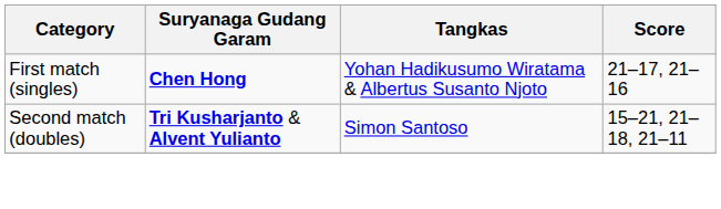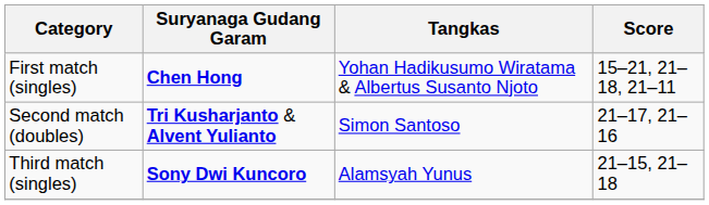First match (singles) | Score: 21–17, 21–16 -> 15–21, 21–18, 21–11
Second match (doubles) | Score: 15–21, 21–18, 21–11 -> 21–17, 21–16
+ row: Third match (singles) | Sony Dwi Kuncoro | Alamsyah Yunus | 21–15, 21–18
